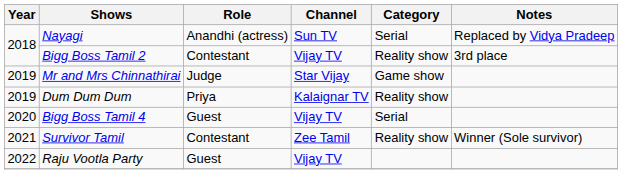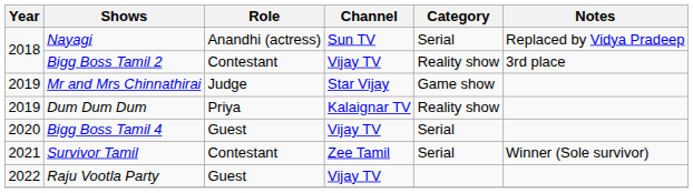Survivor Tamil | Category: Reality show -> Serial
